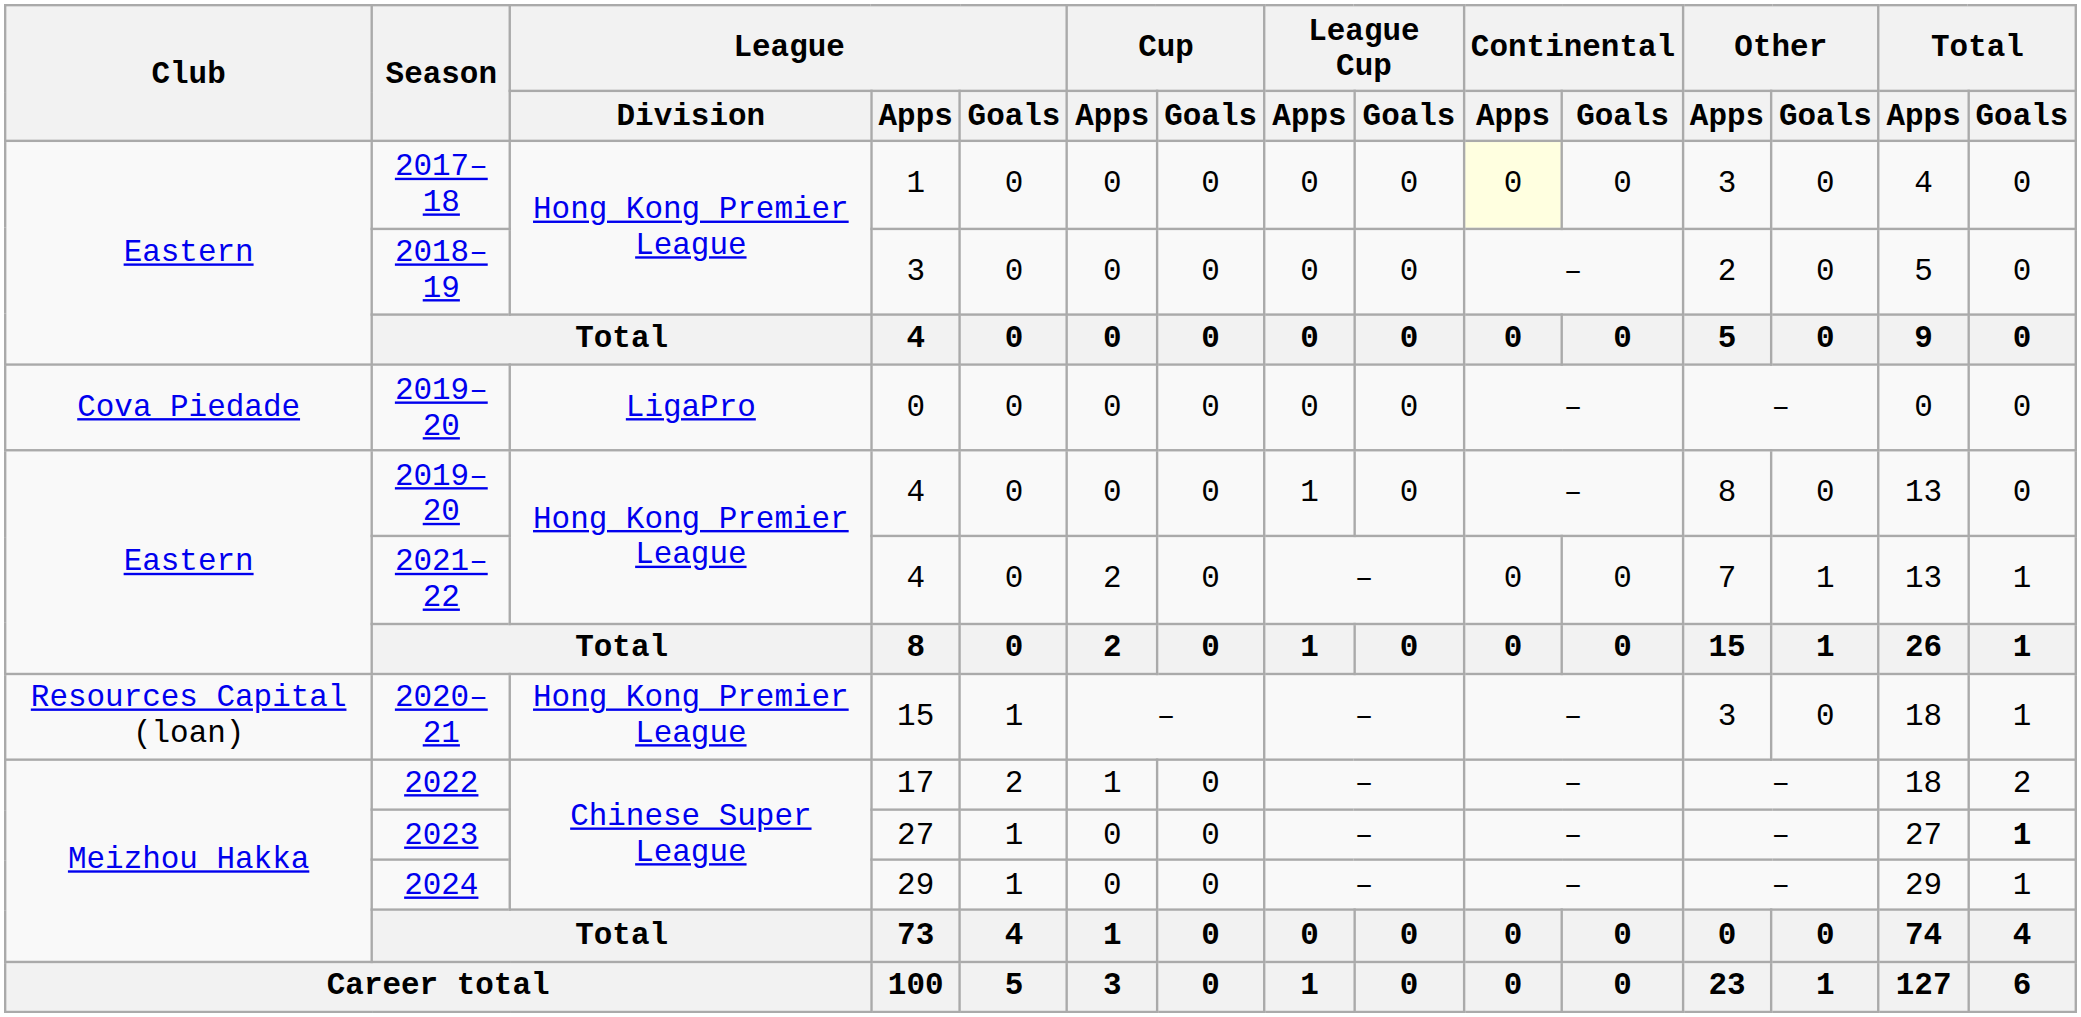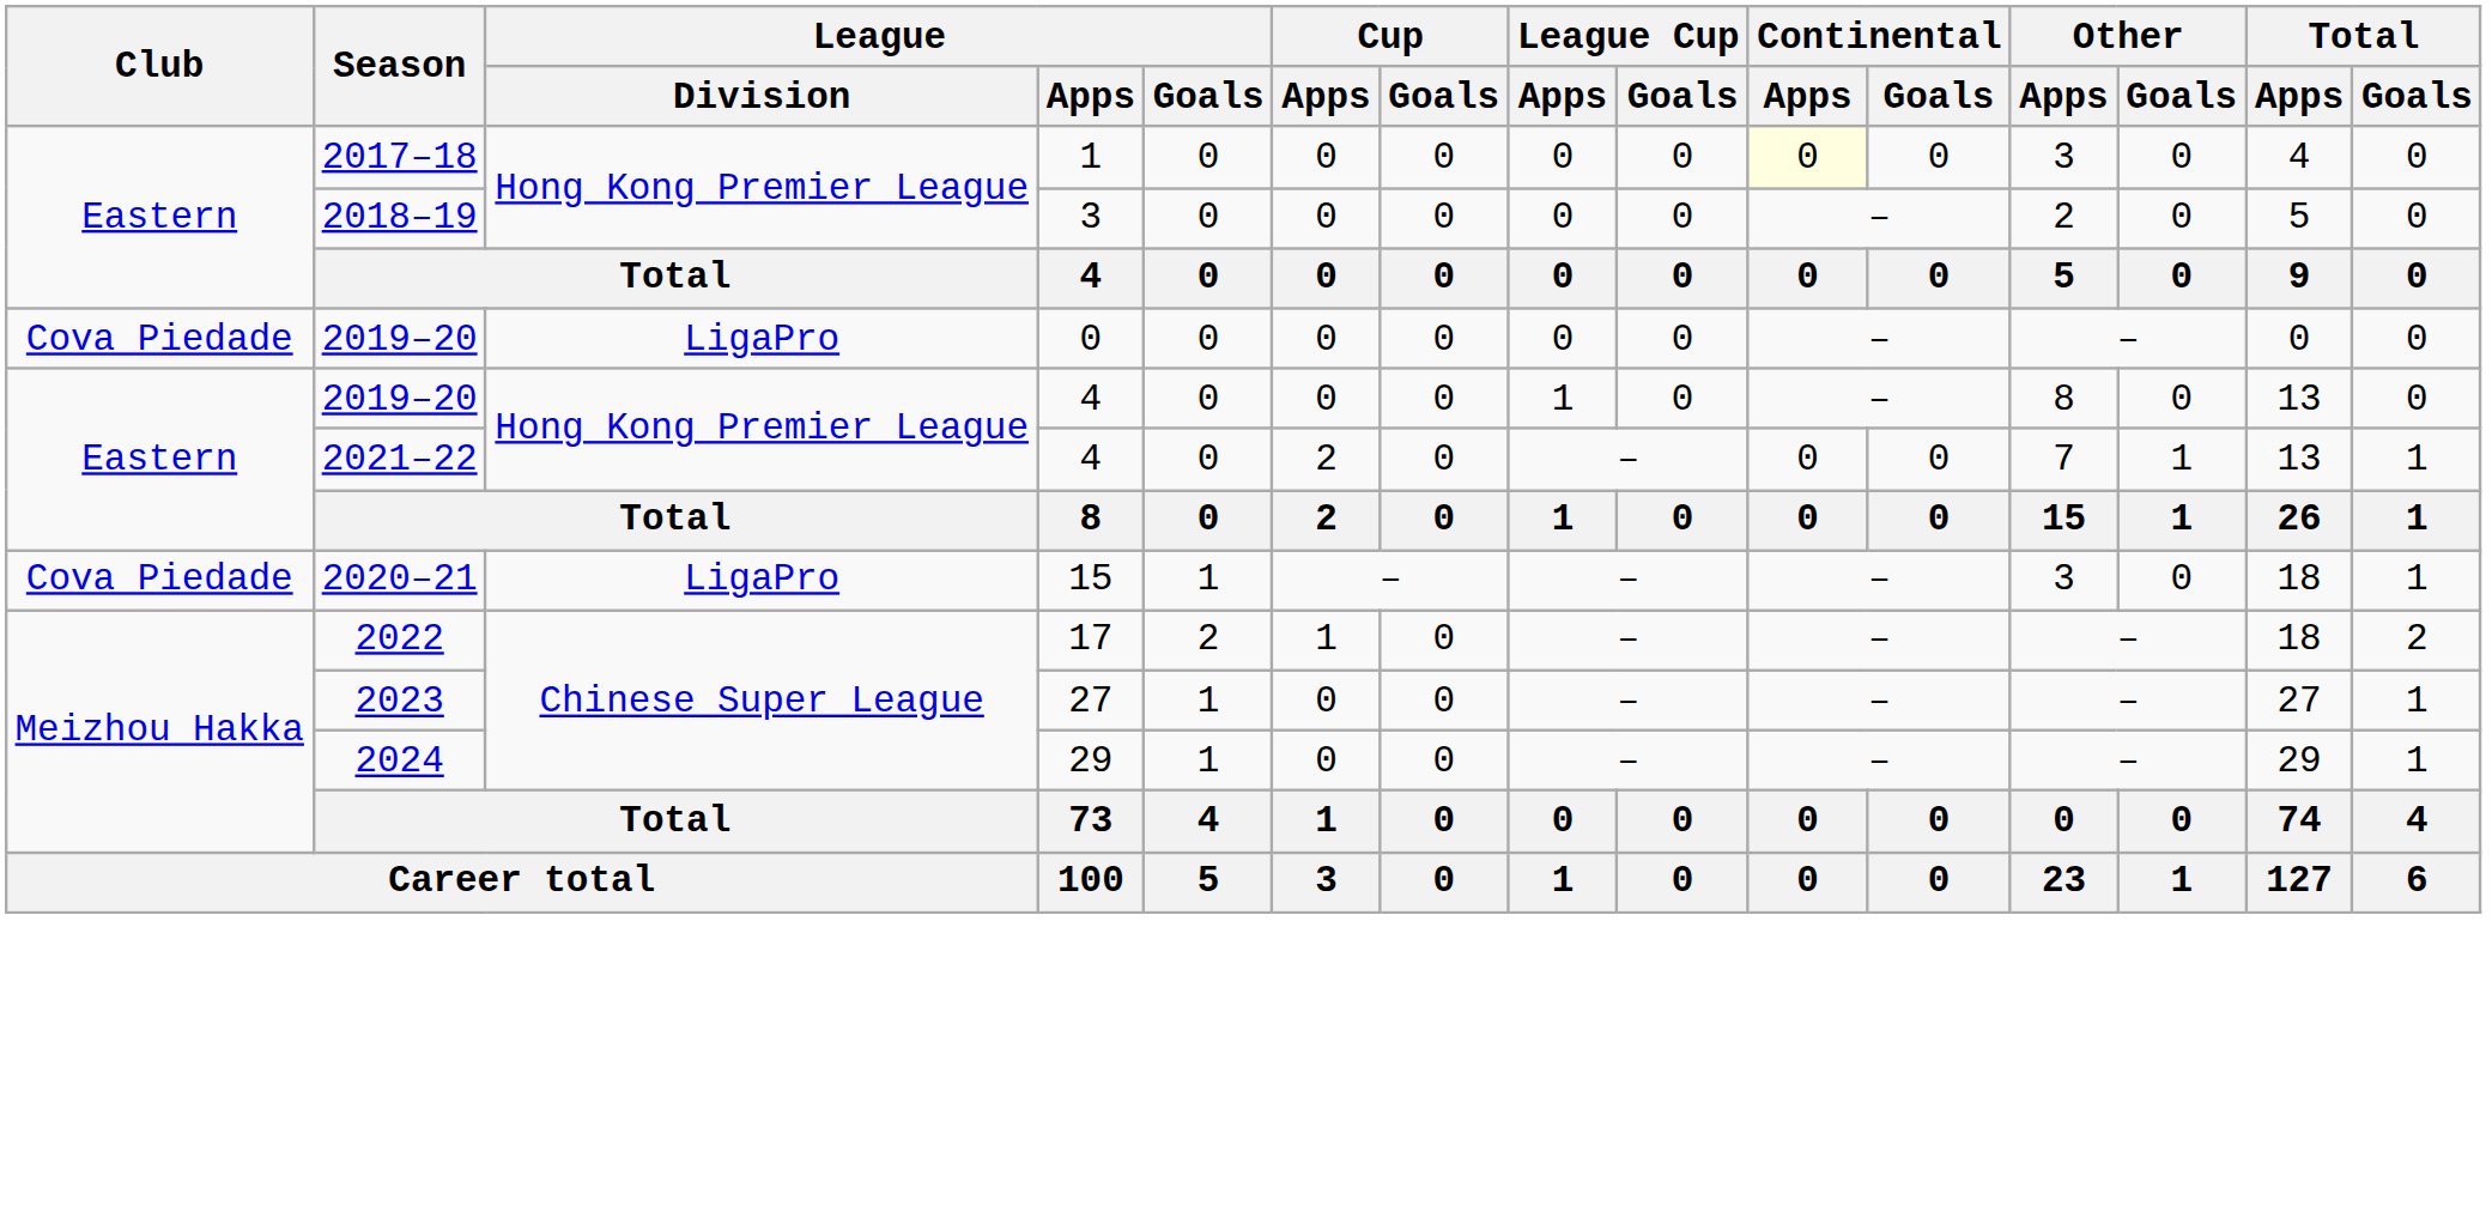2020–21 | Club: Resources Capital (loan) -> Cova Piedade
2020–21 | League / Division: Hong Kong Premier League -> LigaPro
2023 | Total / Goals: bold -> normal
